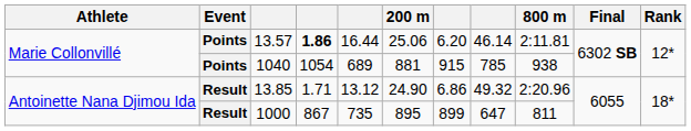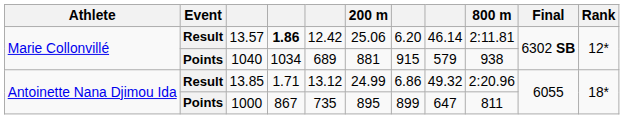13.57 | Event: Points -> Result
13.57 | column 5: 16.44 -> 12.42
1040 | column 4: 1054 -> 1034
1040 | column 8: 785 -> 579
13.85 | 200 m: 24.90 -> 24.99
1000 | Event: Result -> Points
